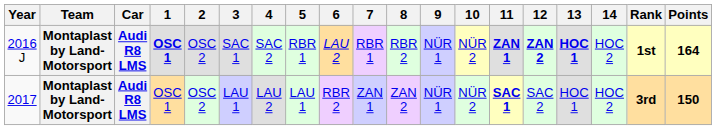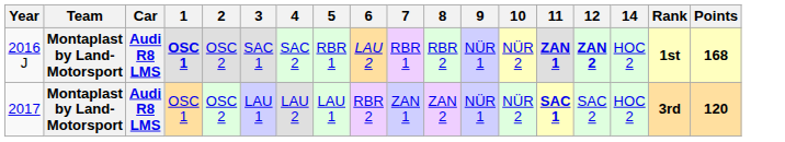- column: 13 | HOC 1 | HOC 1
2016 J | Points: 164 -> 168
2017 | Points: 150 -> 120
